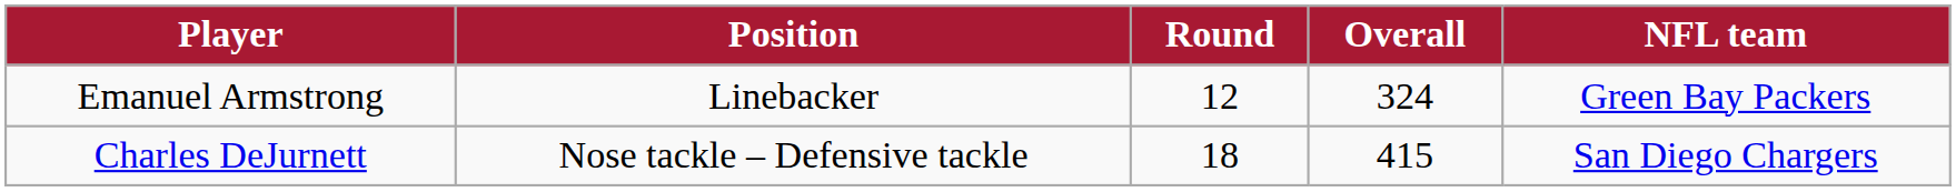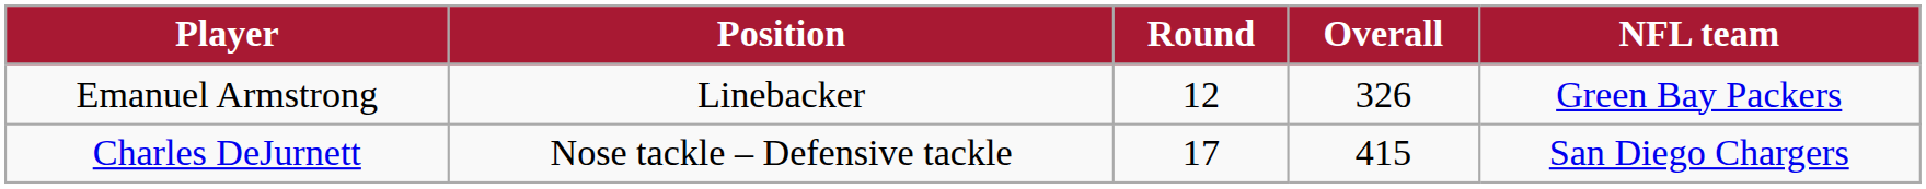Emanuel Armstrong | Overall: 324 -> 326
Charles DeJurnett | Round: 18 -> 17
